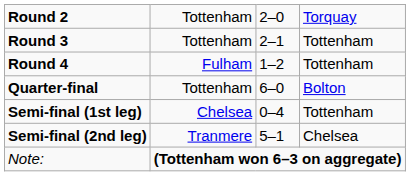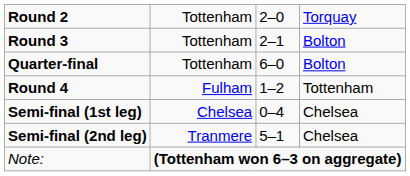Round 3 | column 4: Tottenham -> Bolton
rows swapped: Round 4 <-> Quarter-final
Semi-final (1st leg) | column 4: Tottenham -> Chelsea
